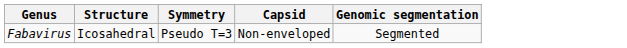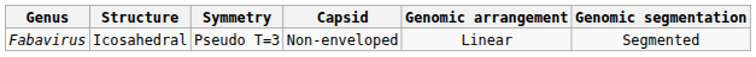+ column: Genomic arrangement | Linear
